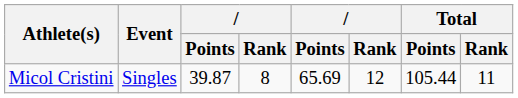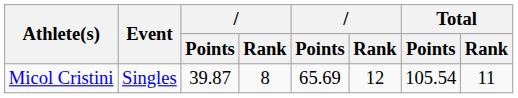Micol Cristini | Total / Points: 105.44 -> 105.54
